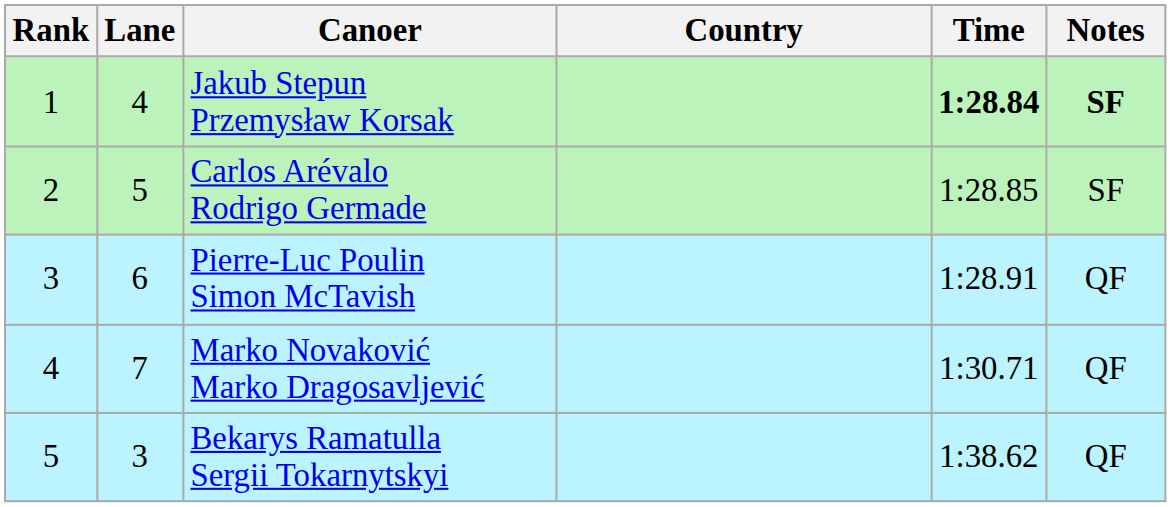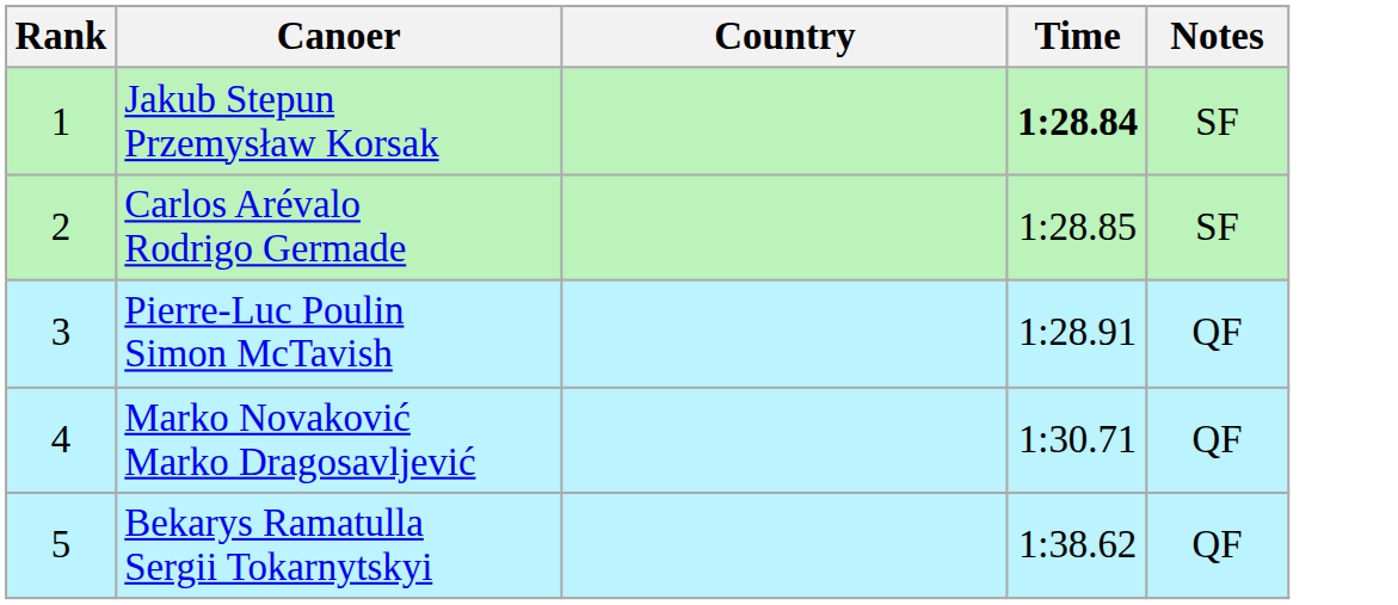- column: Lane | 4 | 5 | 6 | 7 | 3
Jakub Stepun Przemysław Korsak | Notes: bold -> normal
